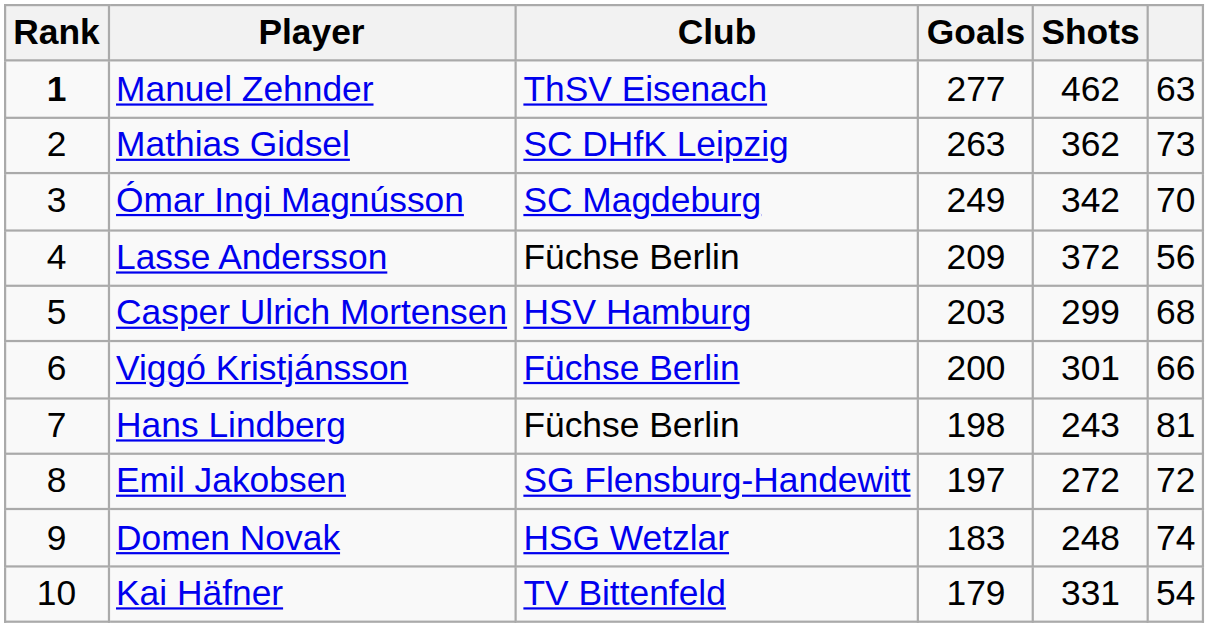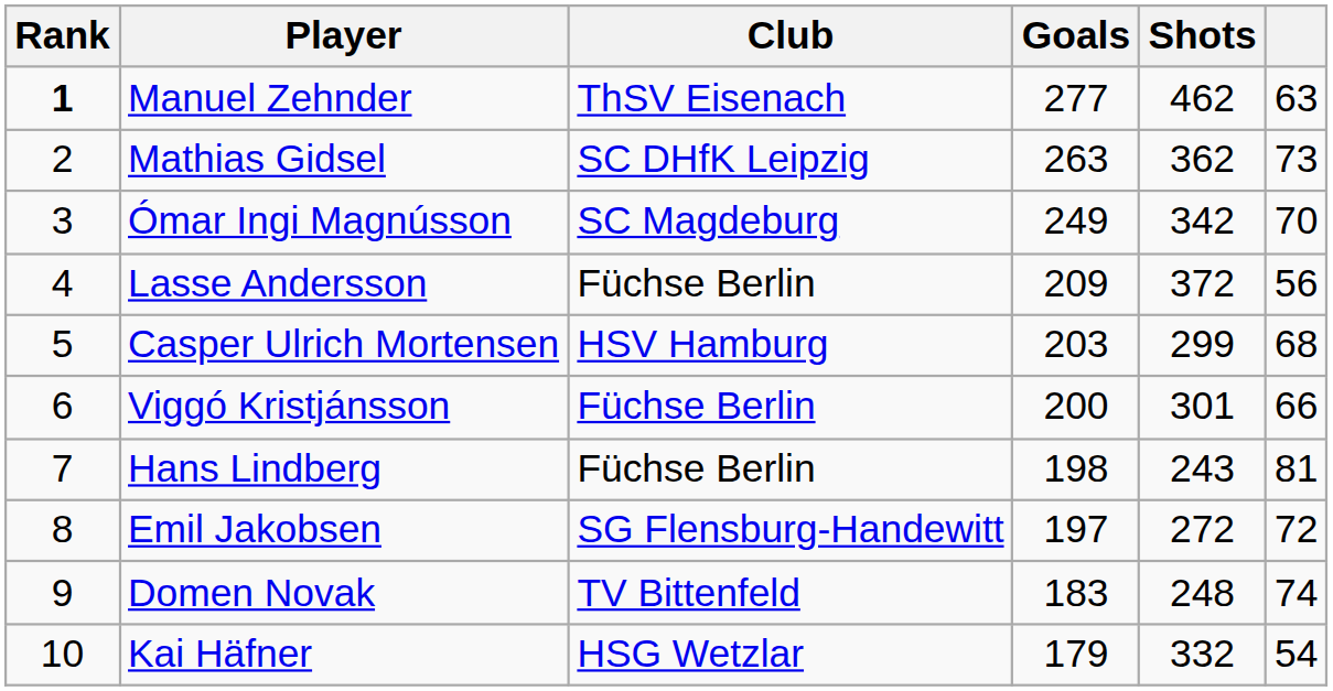Domen Novak | Club: HSG Wetzlar -> TV Bittenfeld
Kai Häfner | Club: TV Bittenfeld -> HSG Wetzlar
Kai Häfner | Shots: 331 -> 332
